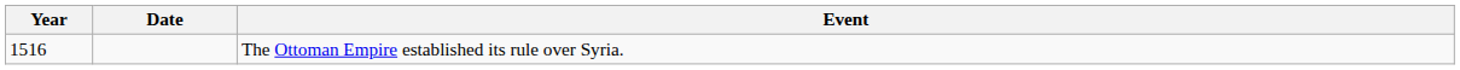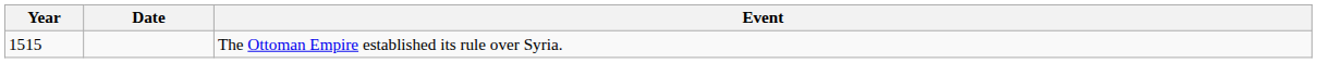The Ottoman Empire established its rule over Syria. | Year: 1516 -> 1515
